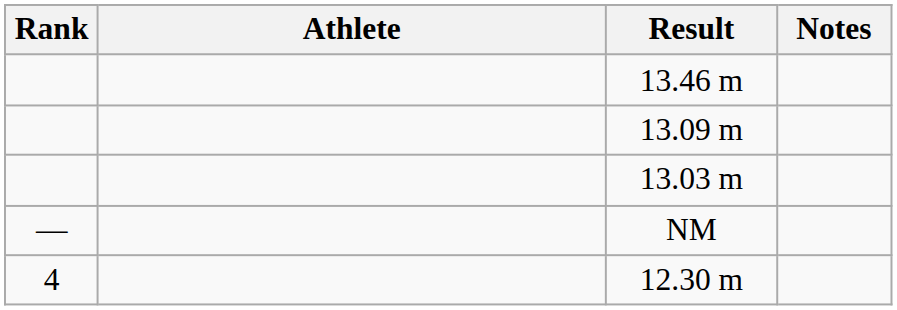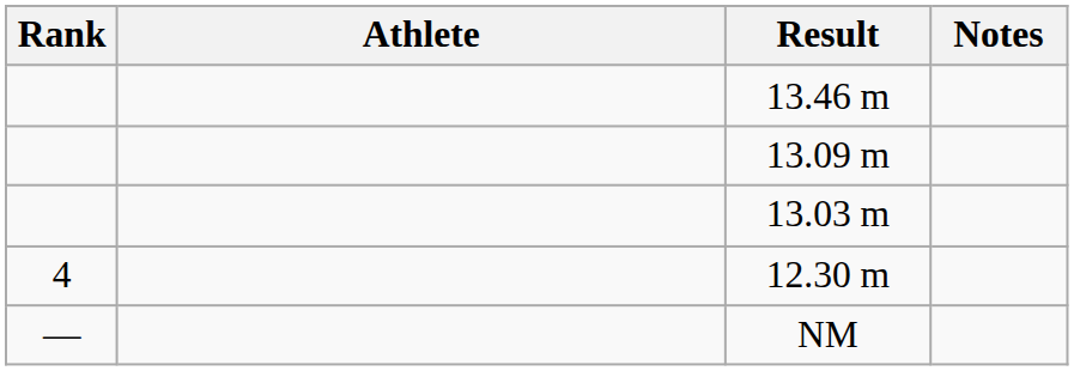rows swapped: 12.30 m <-> NM
